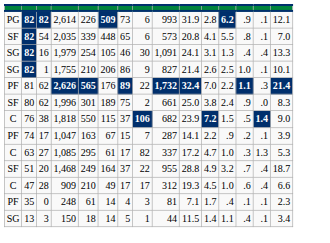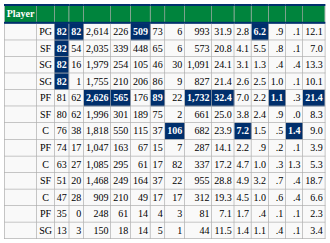+ column: Player
